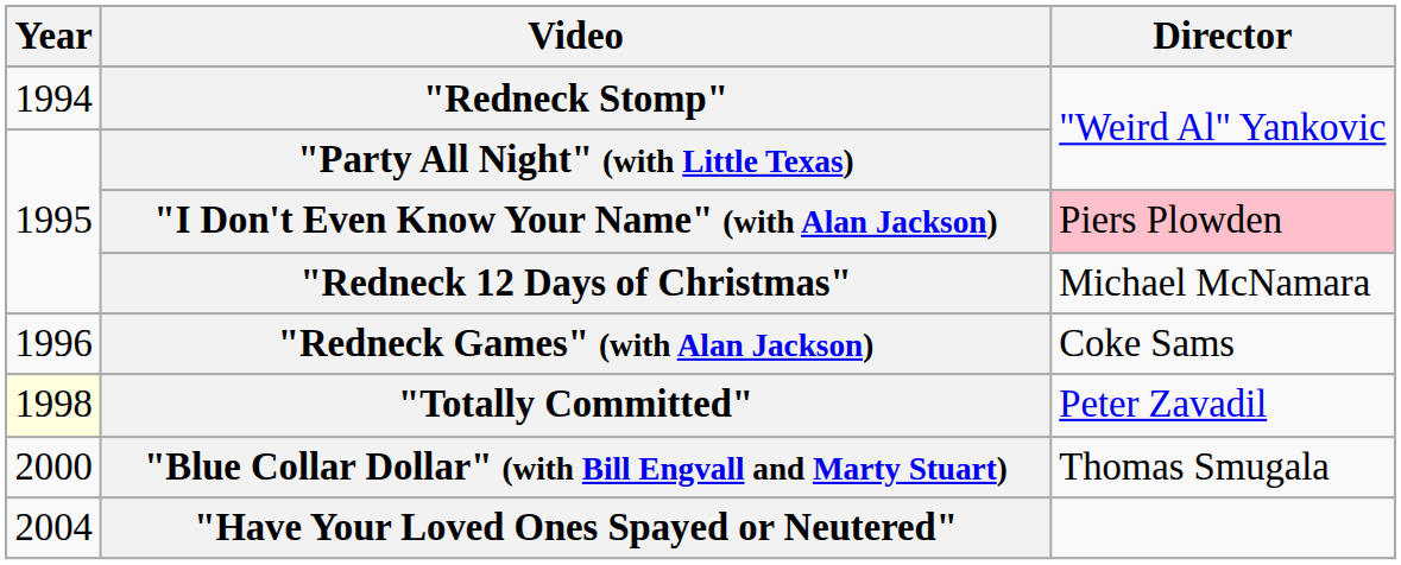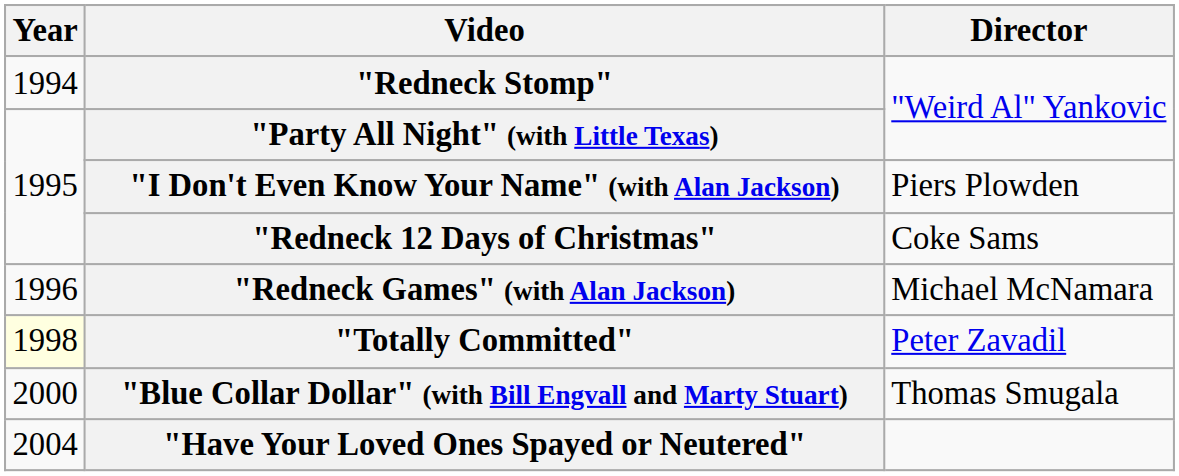"I Don't Even Know Your Name" (with Alan Jackson) | Director: pink background -> no background
"Redneck 12 Days of Christmas" | Director: Michael McNamara -> Coke Sams
"Redneck Games" (with Alan Jackson) | Director: Coke Sams -> Michael McNamara
